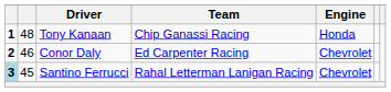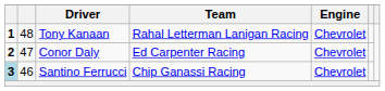Tony Kanaan | Team: Chip Ganassi Racing -> Rahal Letterman Lanigan Racing
Tony Kanaan | Engine: Honda -> Chevrolet
Conor Daly | column 2: 46 -> 47
Santino Ferrucci | column 2: 45 -> 46
Santino Ferrucci | Team: Rahal Letterman Lanigan Racing -> Chip Ganassi Racing
